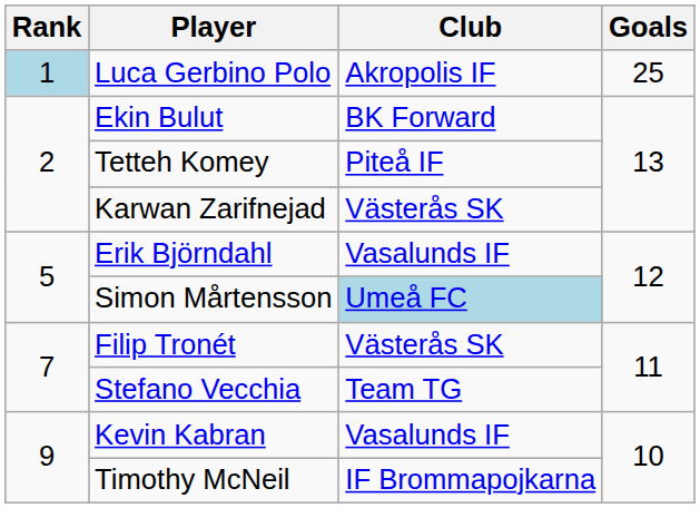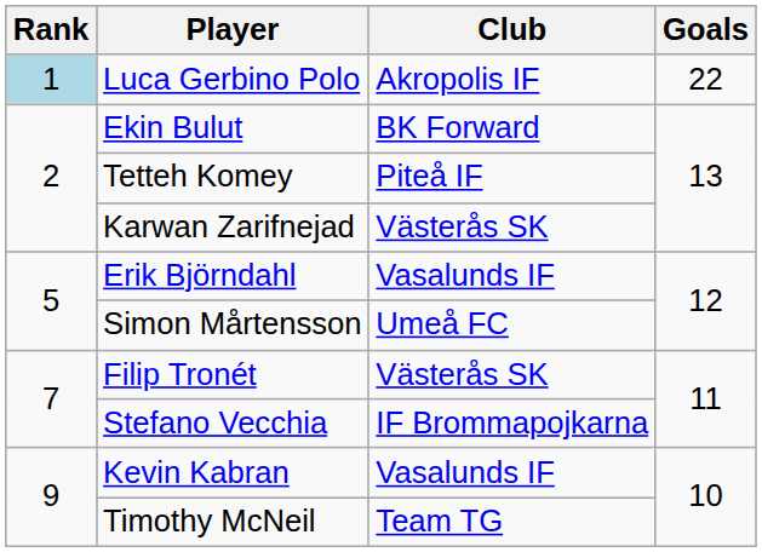Luca Gerbino Polo | Goals: 25 -> 22
Simon Mårtensson | Club: lightblue background -> no background
Stefano Vecchia | Club: Team TG -> IF Brommapojkarna
Timothy McNeil | Club: IF Brommapojkarna -> Team TG
